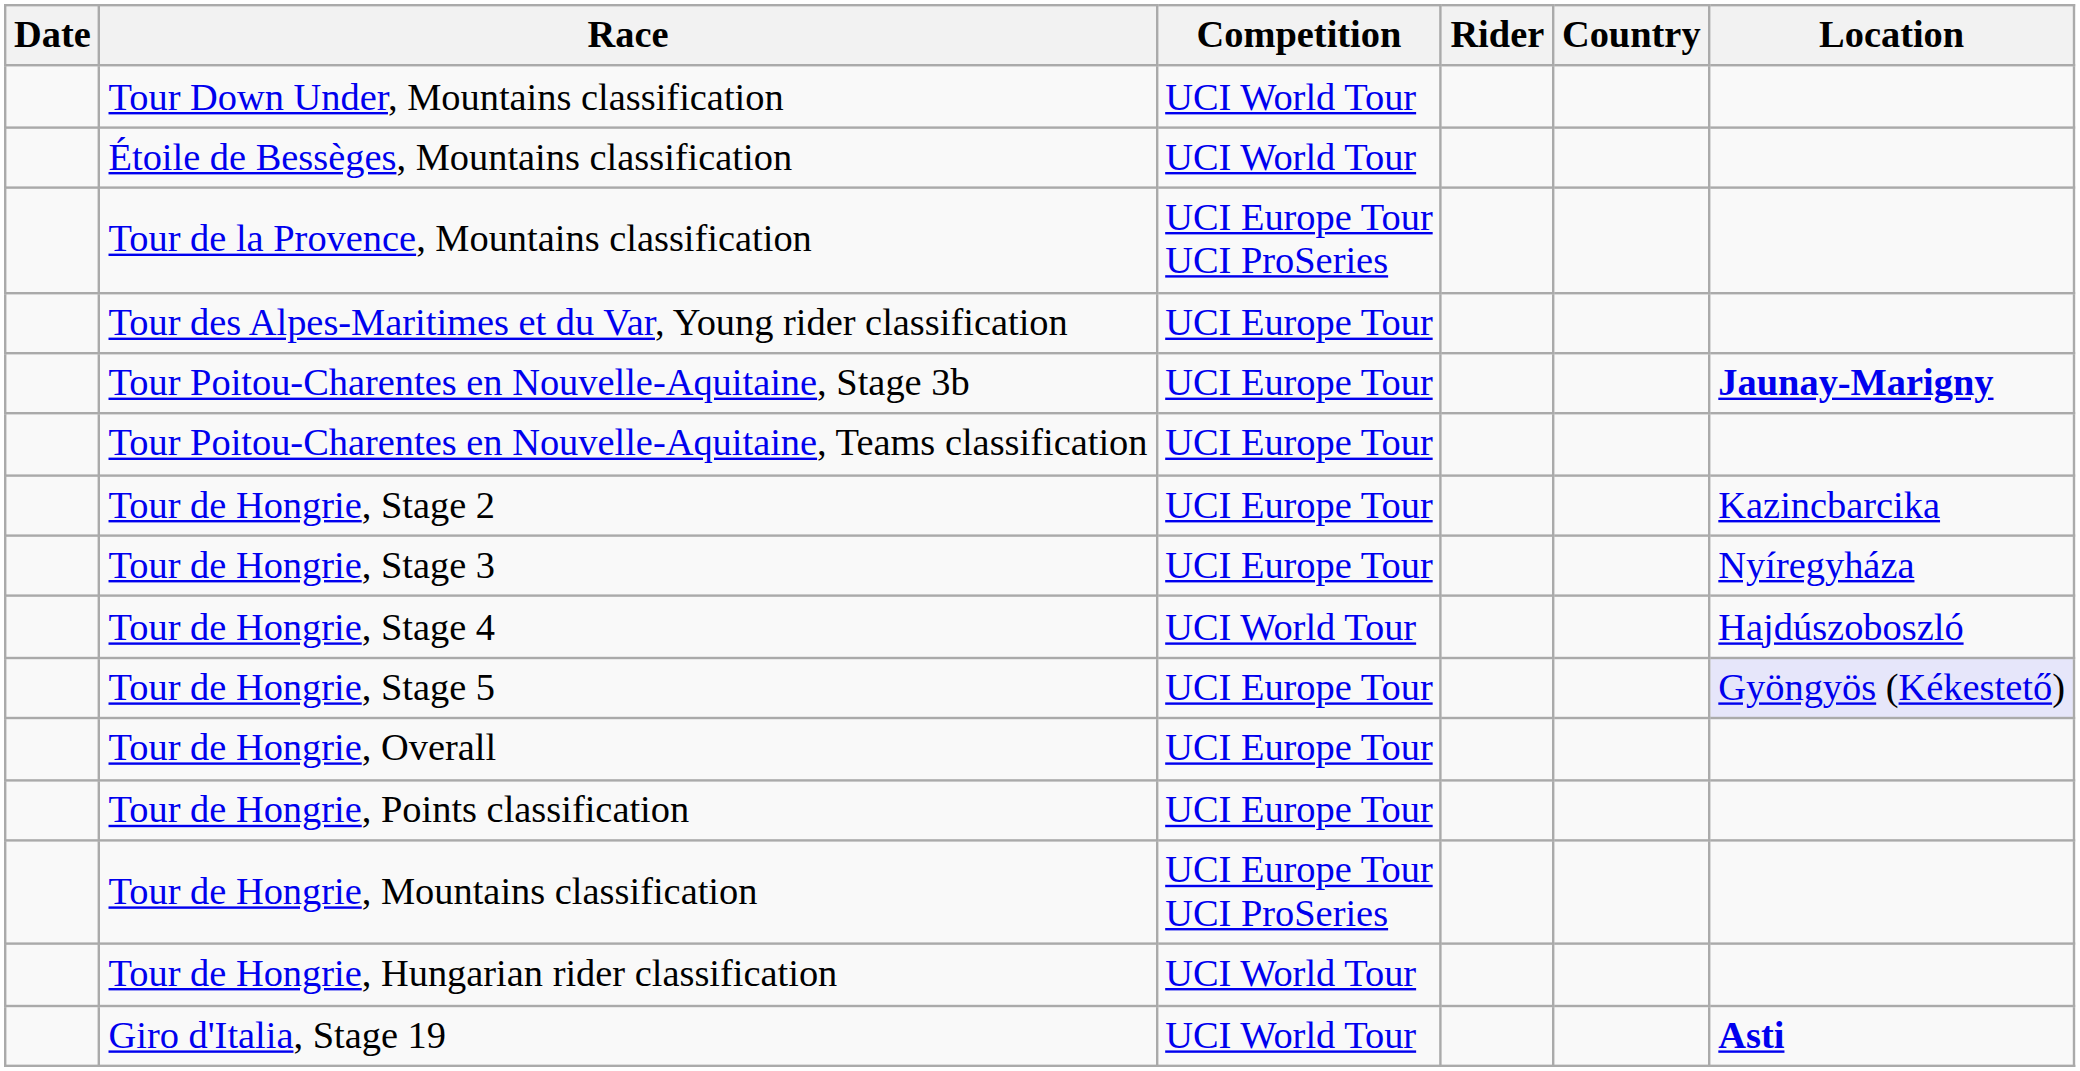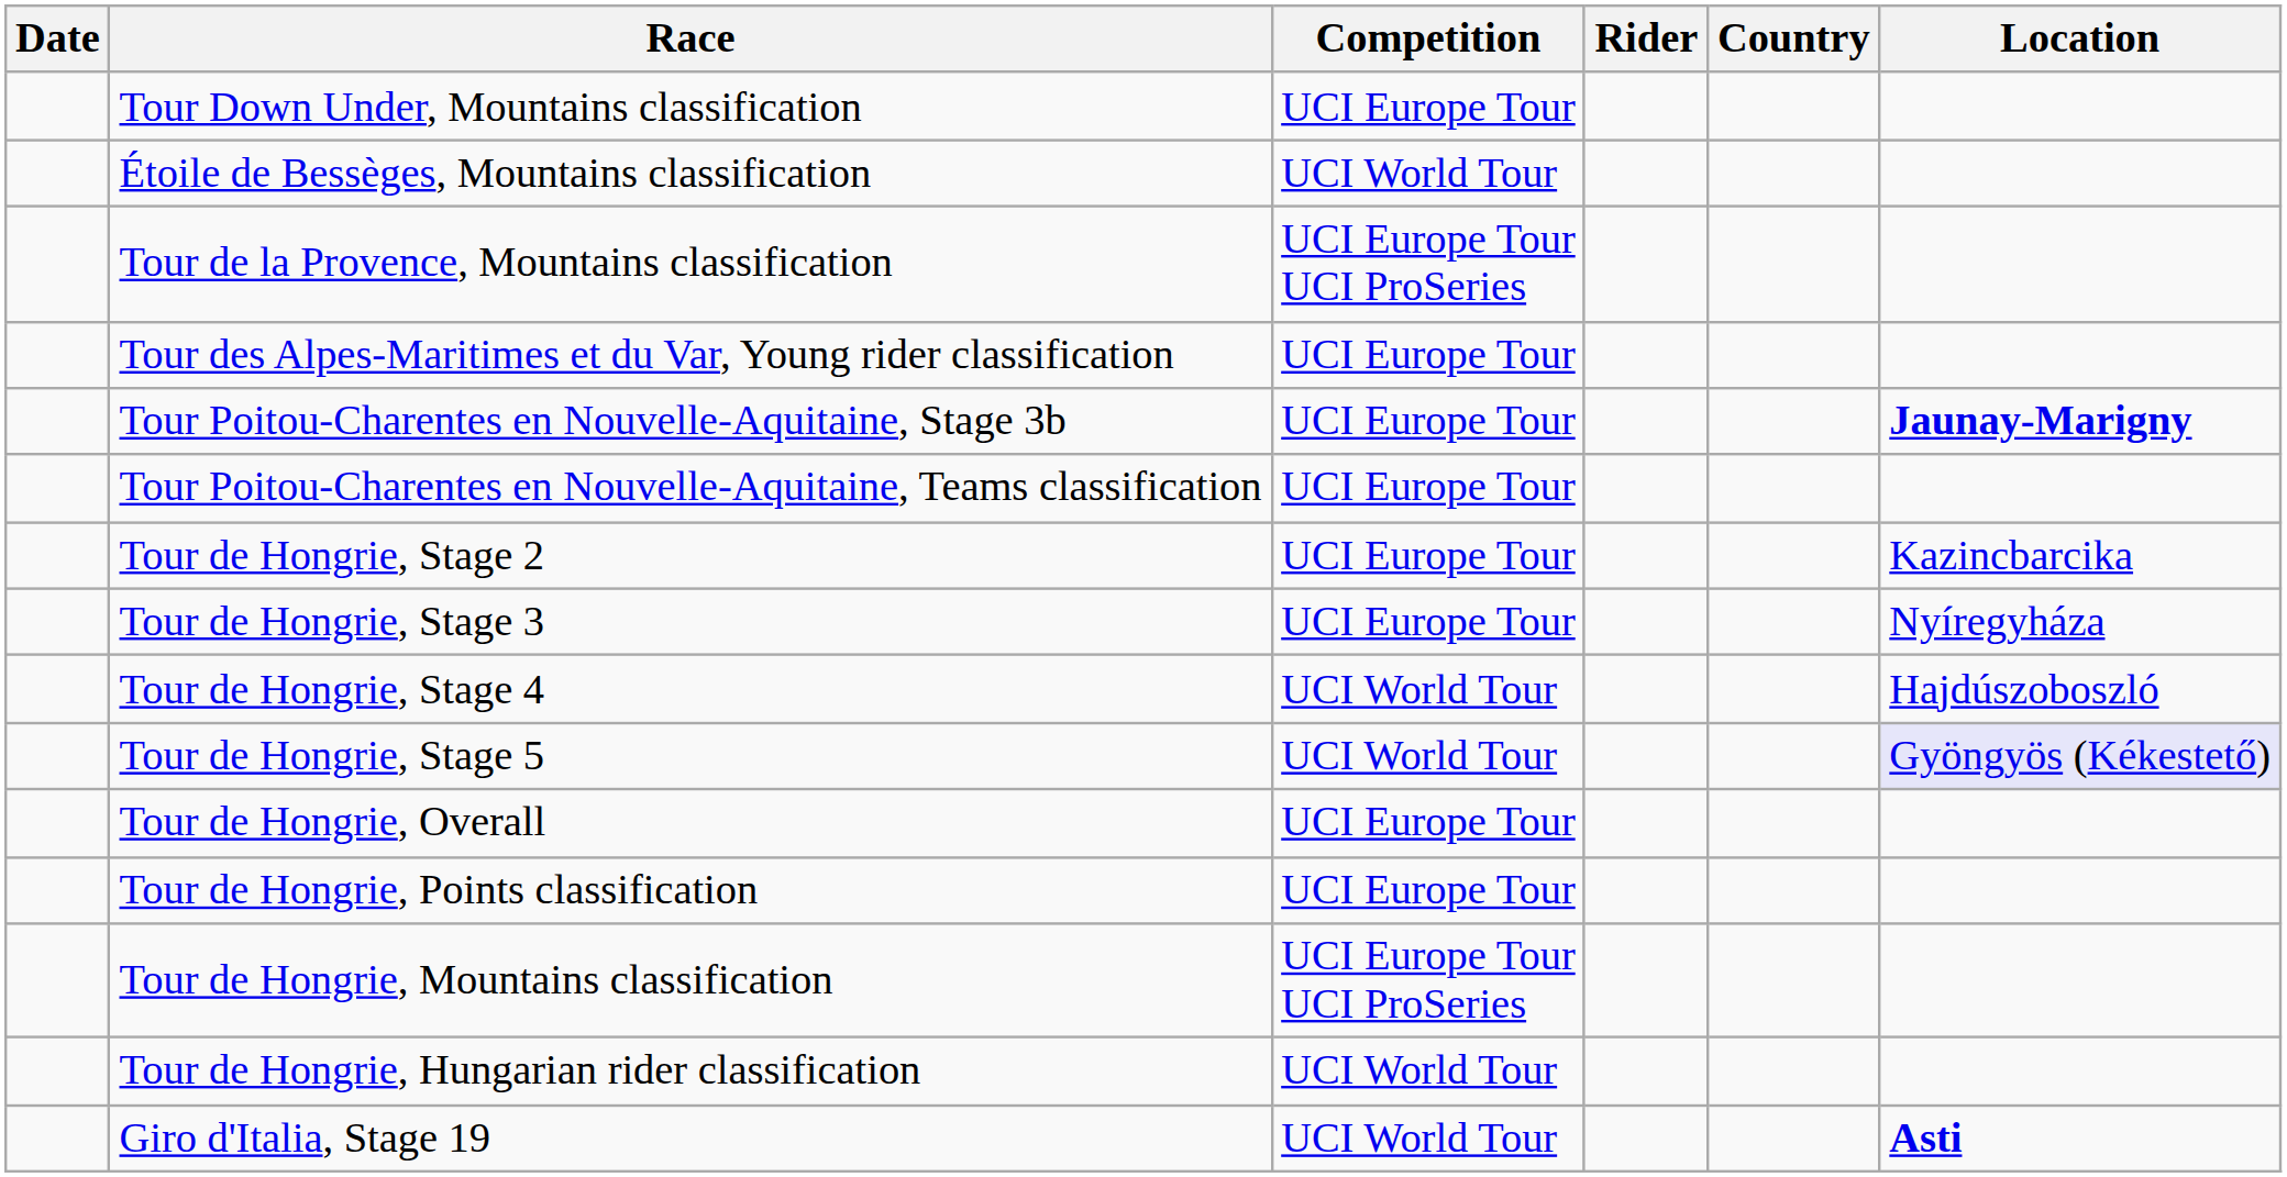Tour Down Under, Mountains classification | Competition: UCI World Tour -> UCI Europe Tour
Tour de Hongrie, Stage 5 | Competition: UCI Europe Tour -> UCI World Tour
